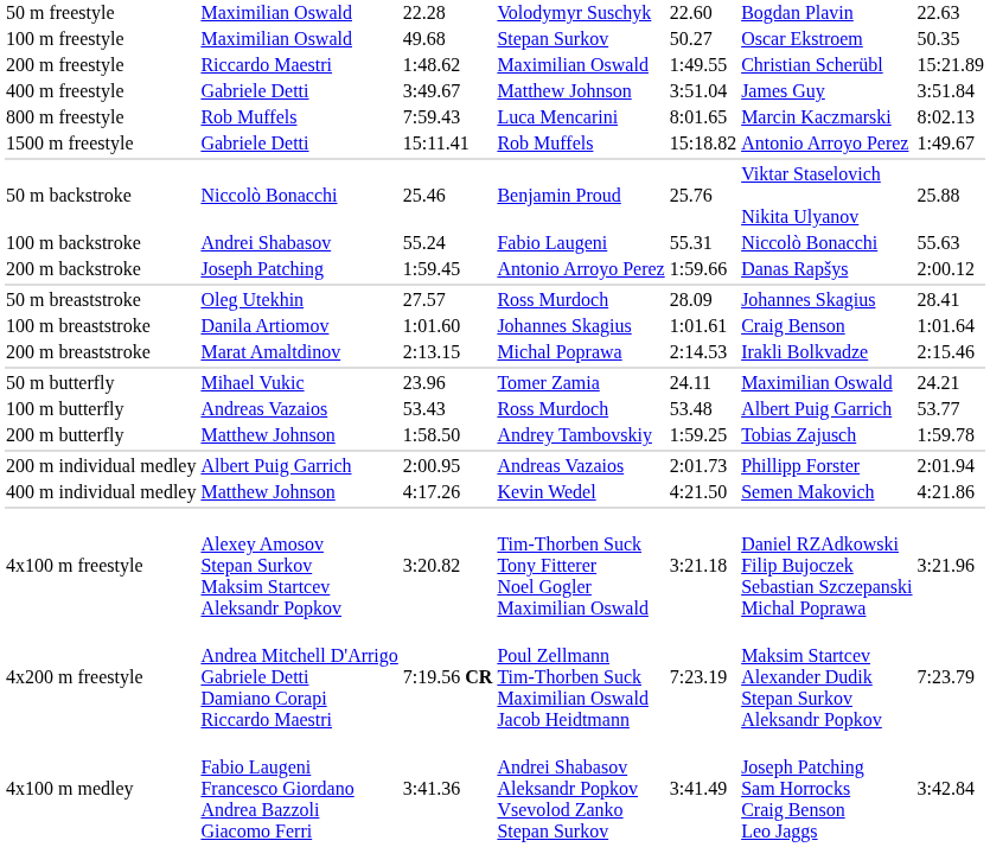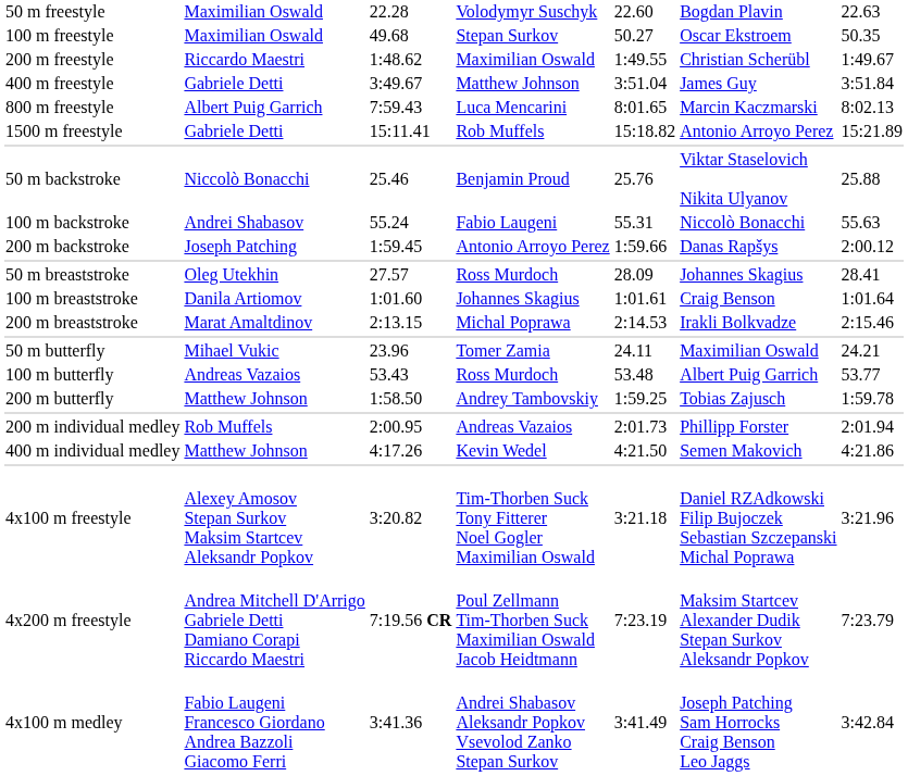200 m freestyle | column 7: 15:21.89 -> 1:49.67
800 m freestyle | column 2: Rob Muffels -> Albert Puig Garrich
1500 m freestyle | column 7: 1:49.67 -> 15:21.89
200 m individual medley | column 2: Albert Puig Garrich -> Rob Muffels
